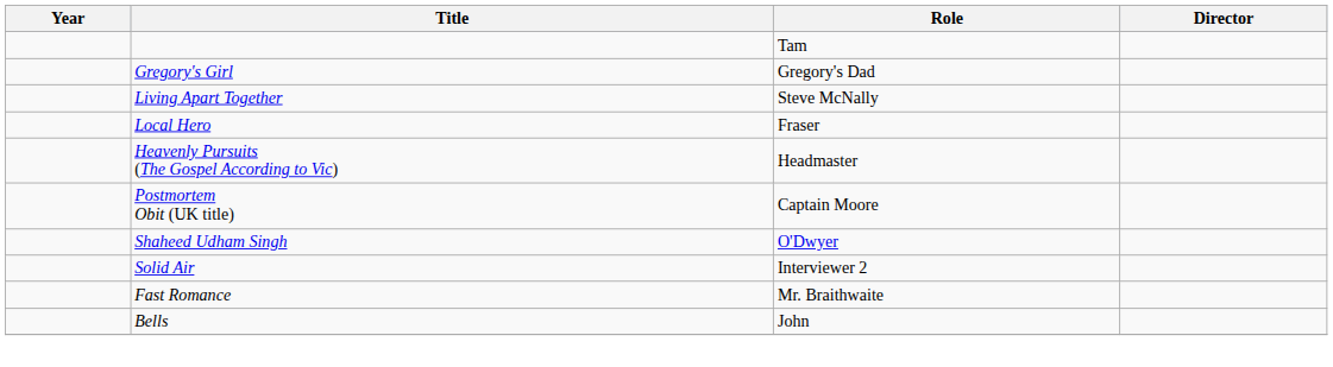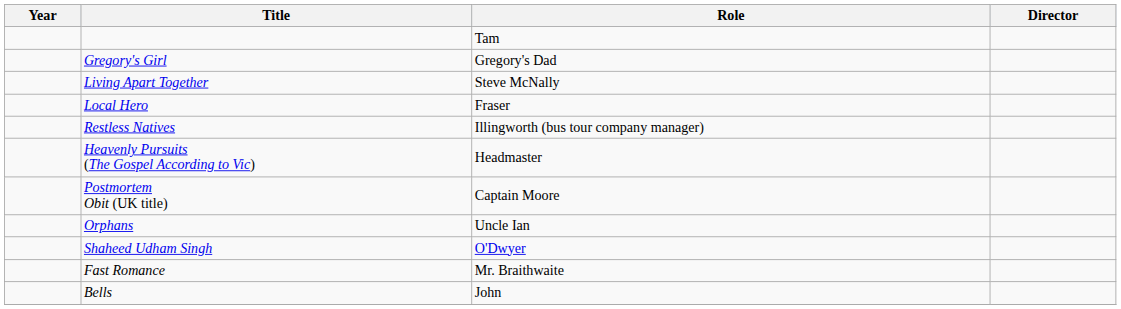+ row: Restless Natives | Illingworth (bus tour company manager)
+ row: Orphans | Uncle Ian
- row: Solid Air | Interviewer 2
